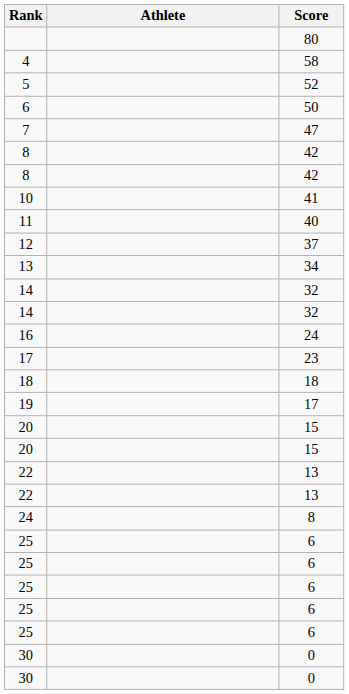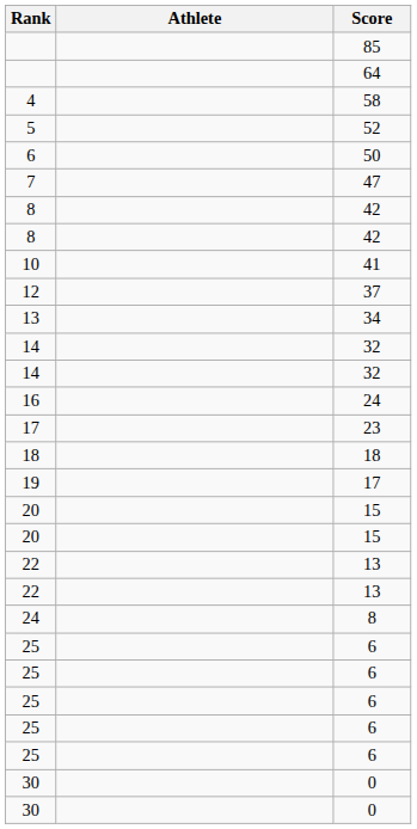+ row: 85
- row: 80
+ row: 64
- row: 11 | 40
